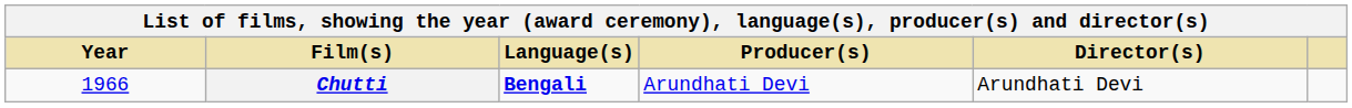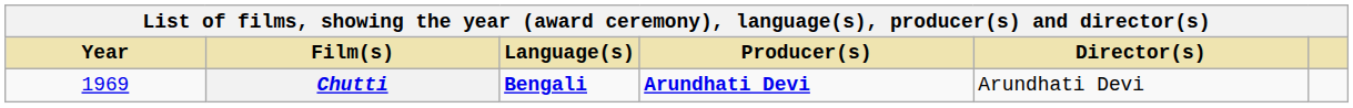Chutti | Year: 1966 -> 1969
Chutti | Producer(s): normal -> bold
